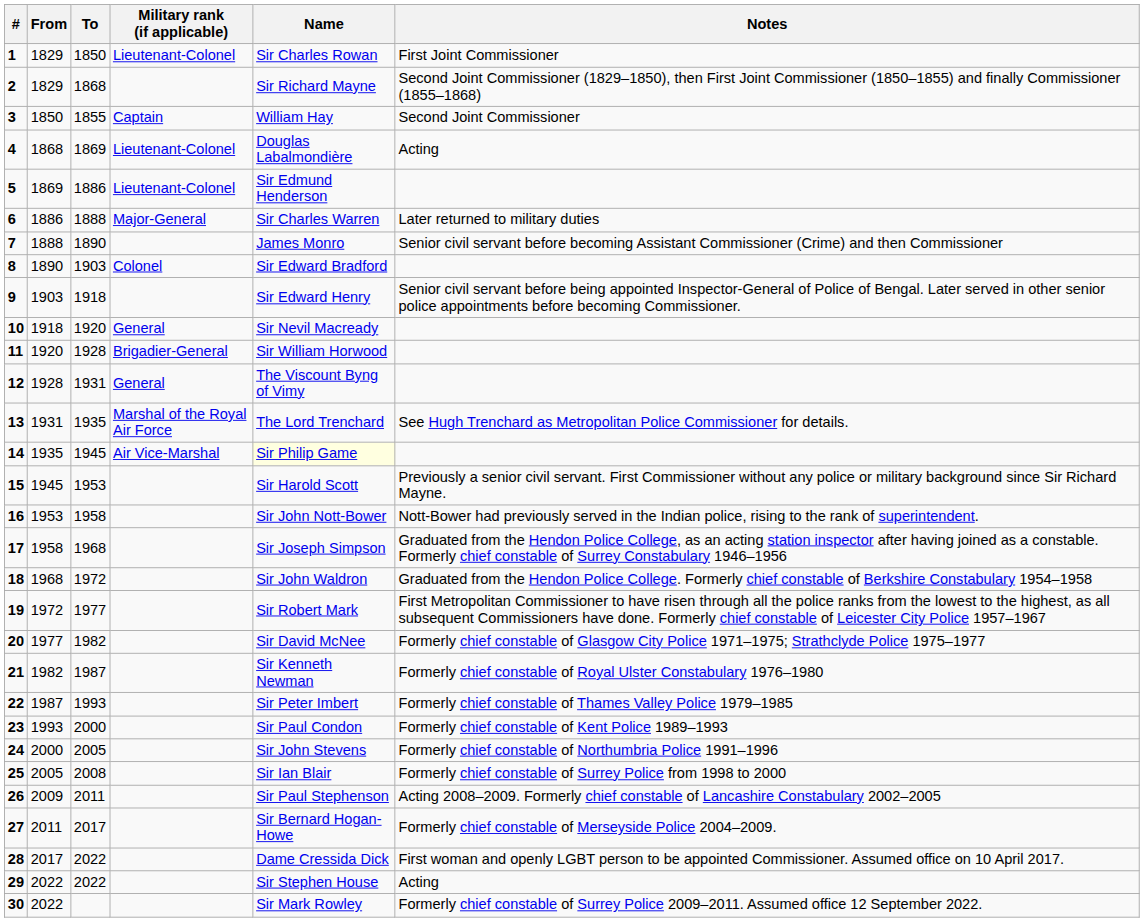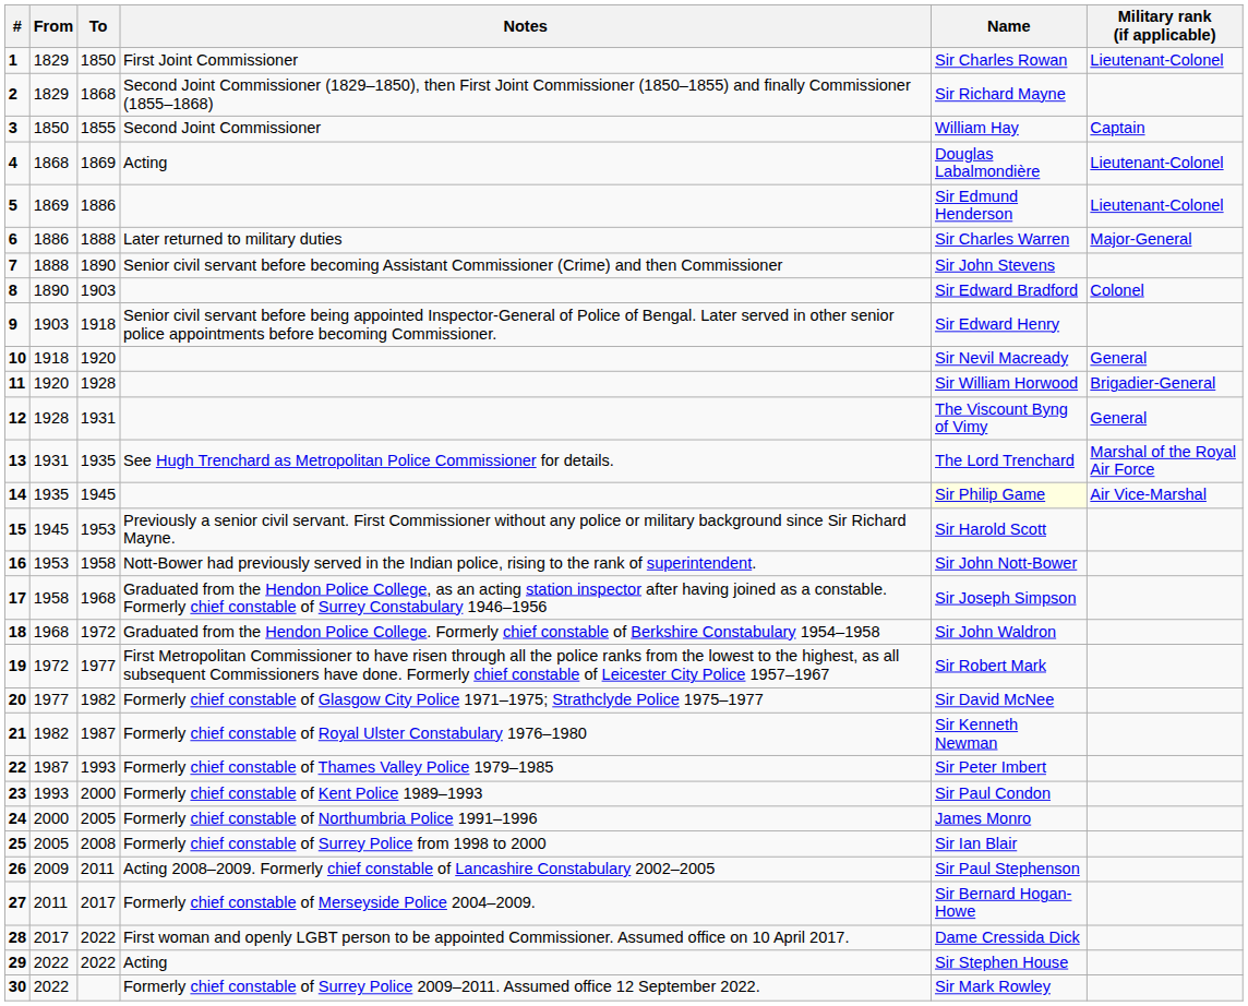columns swapped: Military rank (if applicable) <-> Notes
7 | Name: James Monro -> Sir John Stevens
24 | Name: Sir John Stevens -> James Monro
